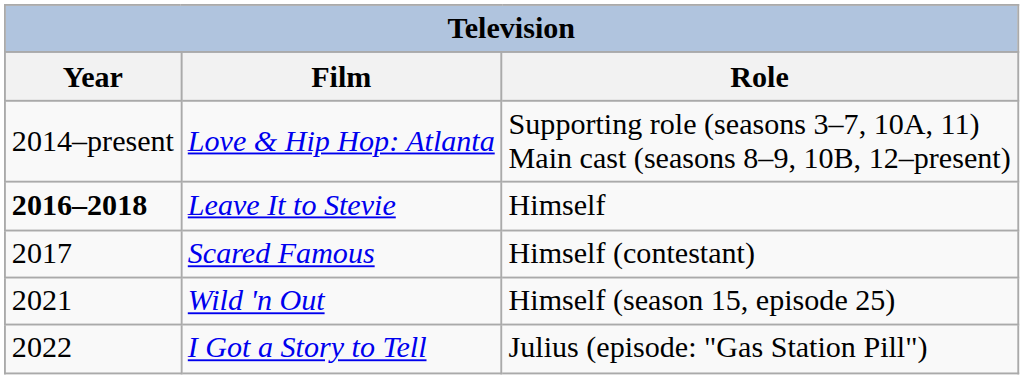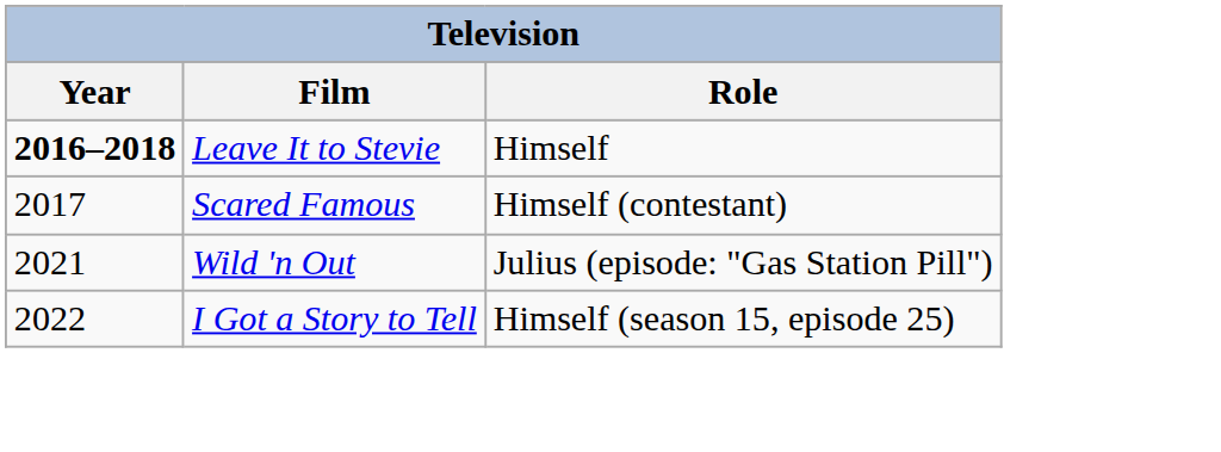- row: 2014–present | Love & Hip Hop: Atlanta | Supporting role (seasons 3–7, 10A, 11) Main cast (seasons 8–9, 10B, 12–present)
Wild 'n Out | Role: Himself (season 15, episode 25) -> Julius (episode: "Gas Station Pill")
I Got a Story to Tell | Role: Julius (episode: "Gas Station Pill") -> Himself (season 15, episode 25)
